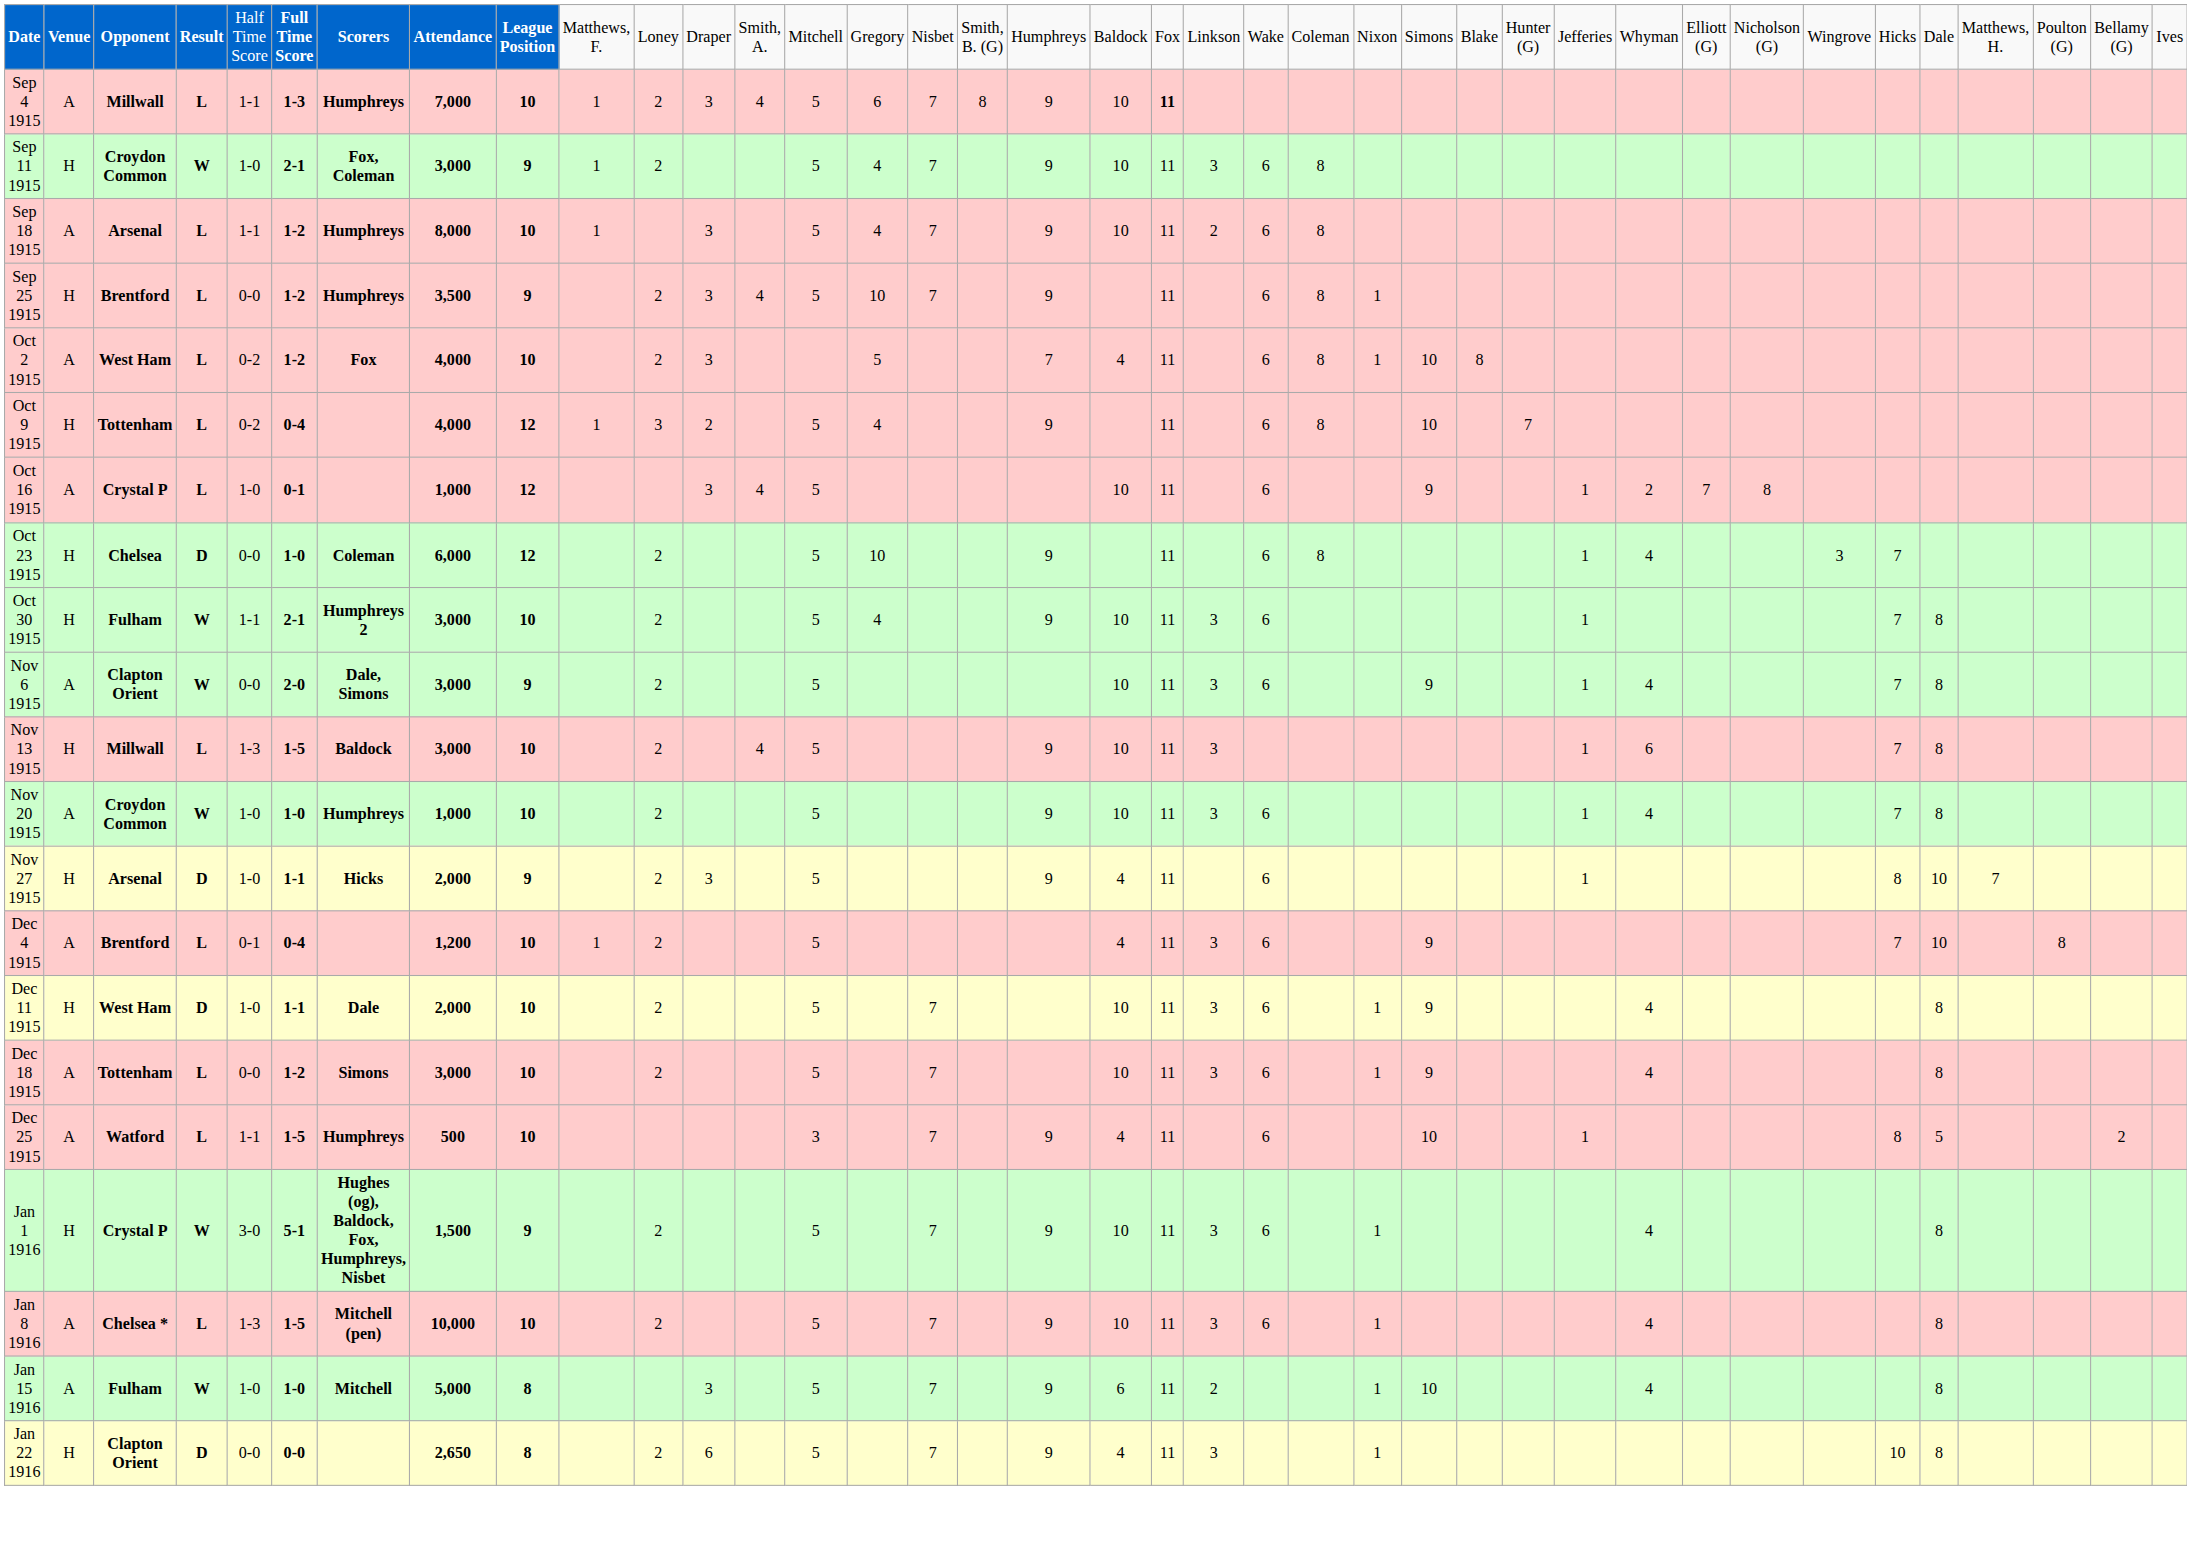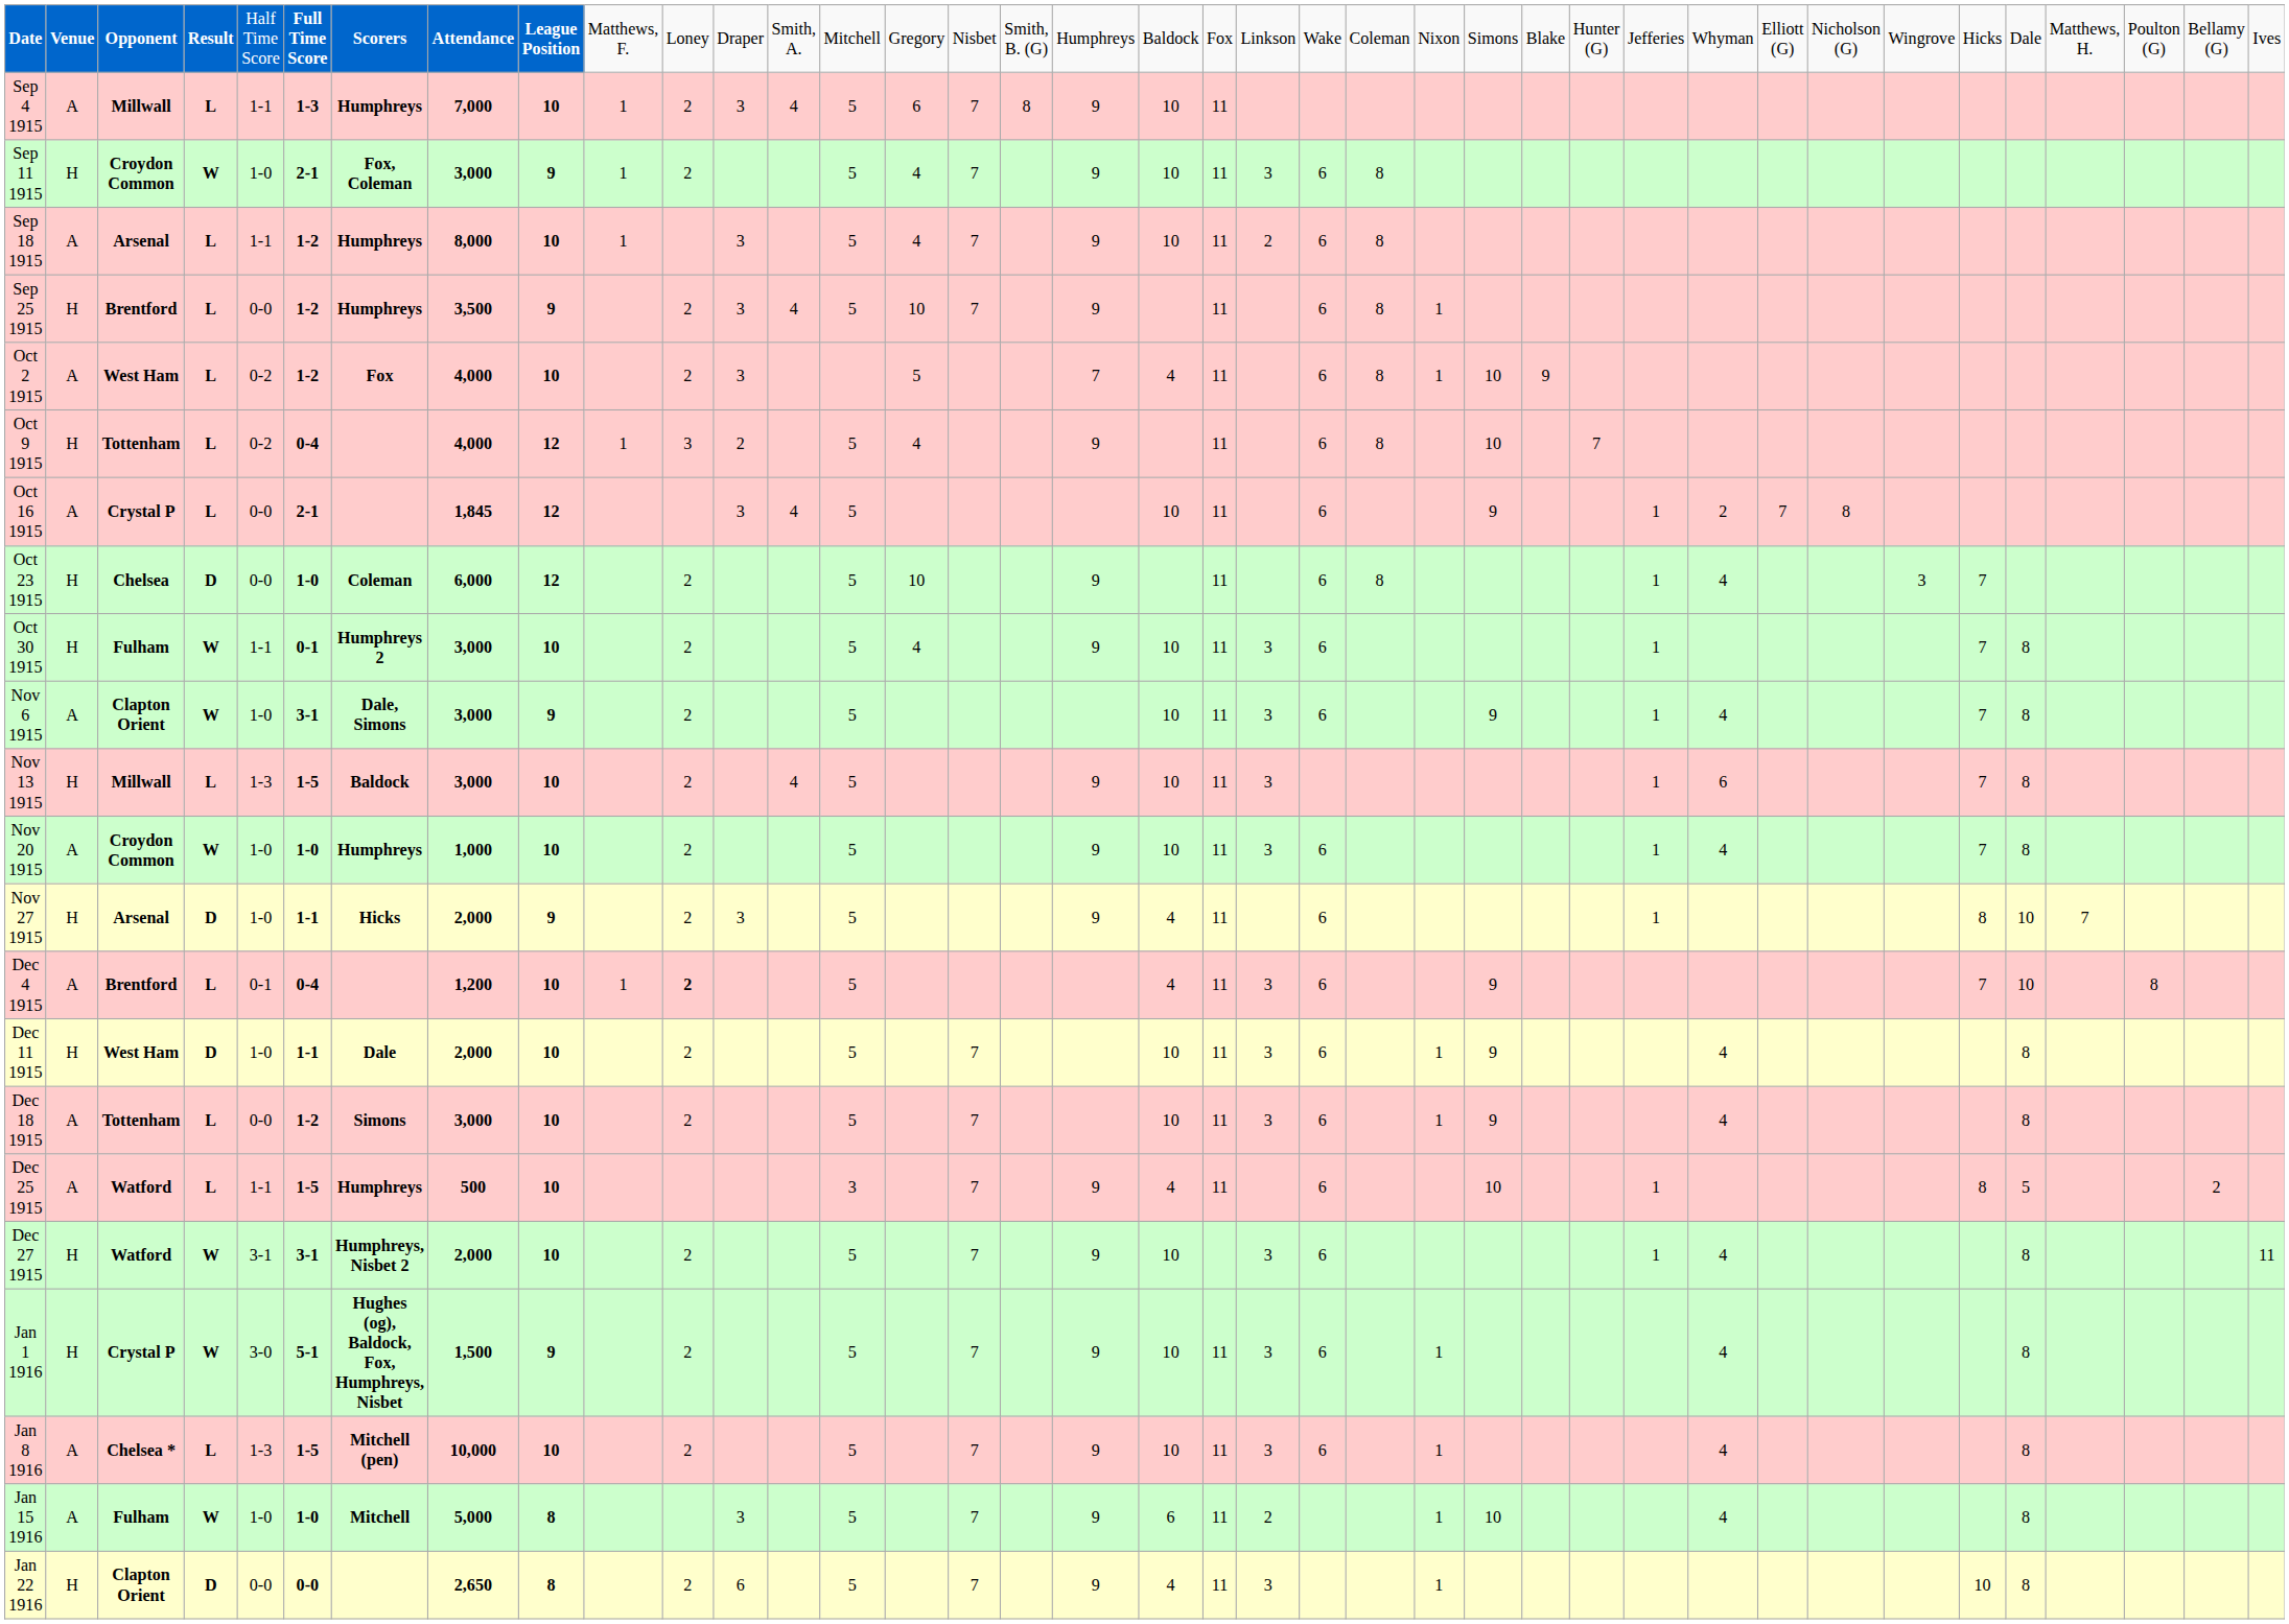Sep 4 1915 | column 20: bold -> normal
Oct 2 1915 | column 26: 8 -> 9
Oct 16 1915 | column 5: 1-0 -> 0-0
Oct 16 1915 | column 6: 0-1 -> 2-1
Oct 16 1915 | column 8: 1,000 -> 1,845
Oct 30 1915 | column 6: 2-1 -> 0-1
Nov 6 1915 | column 5: 0-0 -> 1-0
Nov 6 1915 | column 6: 2-0 -> 3-1
Dec 4 1915 | column 11: normal -> bold
+ row: Dec 27 1915 | H | Watford | W | 3-1 | 3-1 | Humphreys, Nisbet 2 | 2,000 | 10 | 2 | 5 | 7 | 9 | 10 | 3 | 6 | 1 | 4 | 8 | 11
